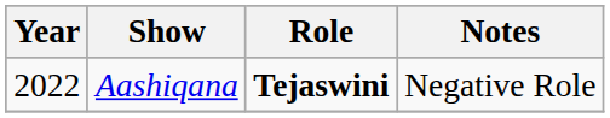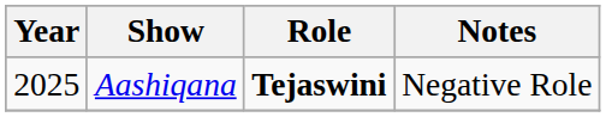Aashiqana | Year: 2022 -> 2025
